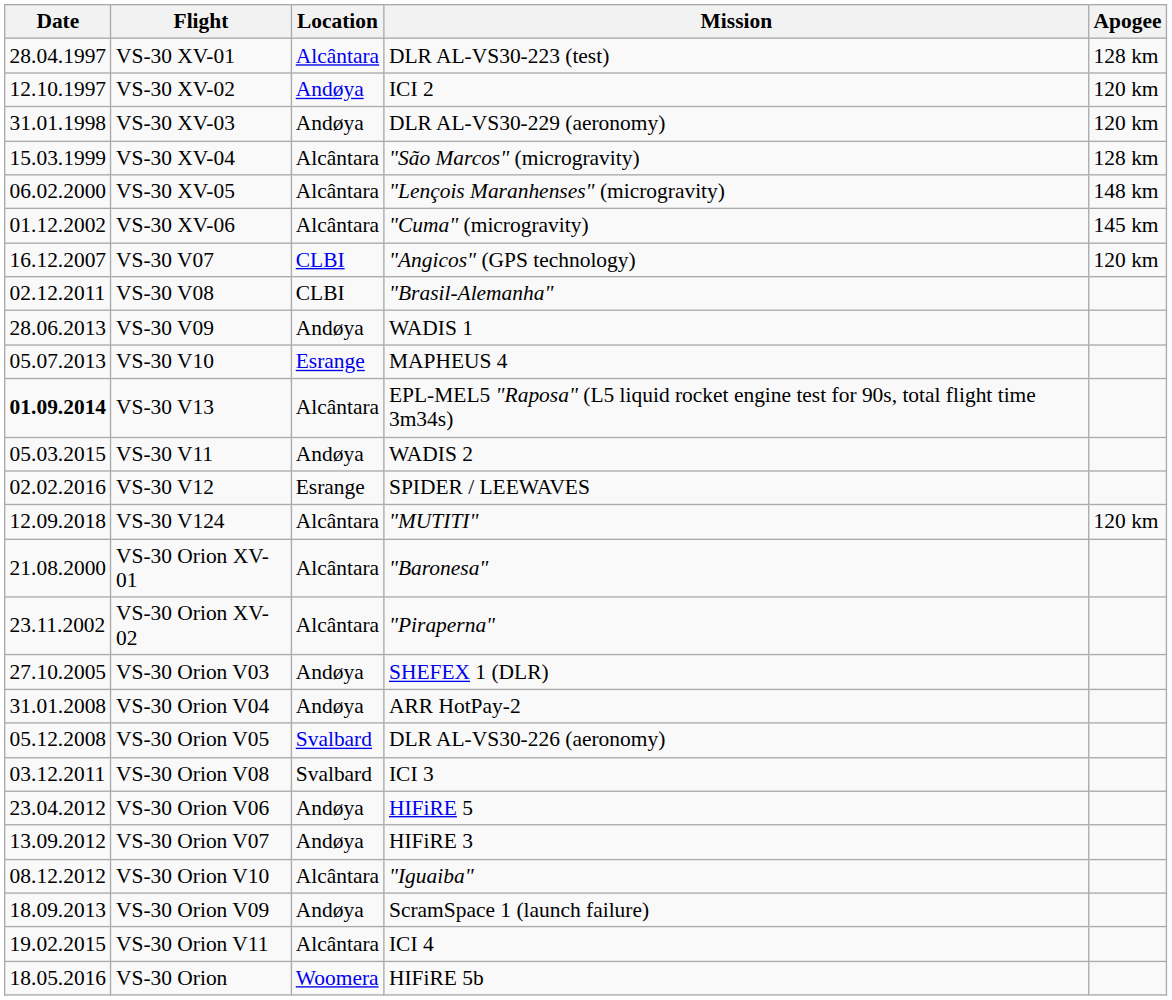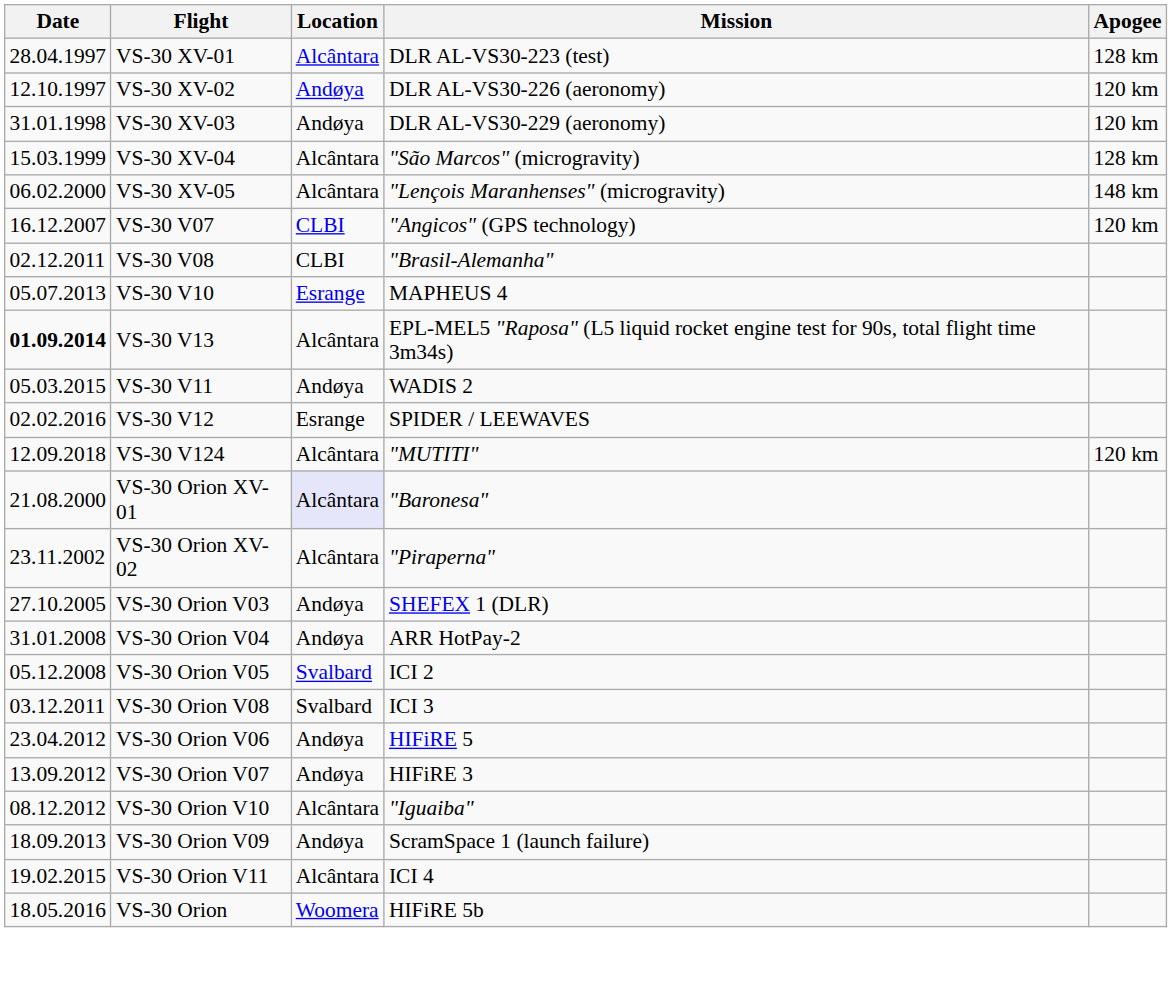VS-30 XV-02 | Mission: ICI 2 -> DLR AL-VS30-226 (aeronomy)
- row: 01.12.2002 | VS-30 XV-06 | Alcântara | "Cuma" (microgravity) | 145 km
- row: 28.06.2013 | VS-30 V09 | Andøya | WADIS 1
VS-30 Orion XV-01 | Location: no background -> lavender background
VS-30 Orion V05 | Mission: DLR AL-VS30-226 (aeronomy) -> ICI 2
